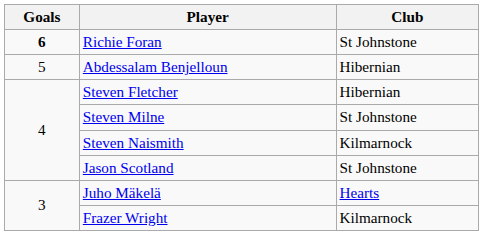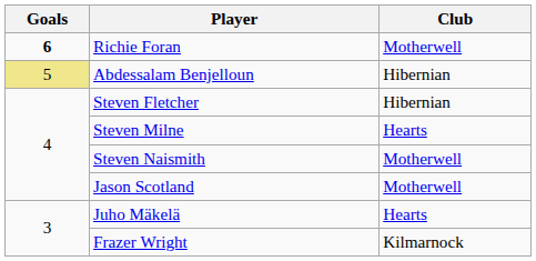Richie Foran | Club: St Johnstone -> Motherwell
Abdessalam Benjelloun | Goals: no background -> khaki background
Steven Milne | Club: St Johnstone -> Hearts
Steven Naismith | Club: Kilmarnock -> Motherwell
Jason Scotland | Club: St Johnstone -> Motherwell
